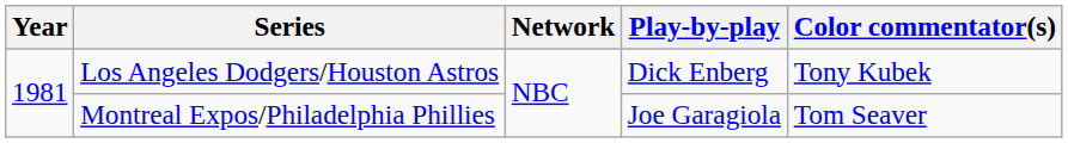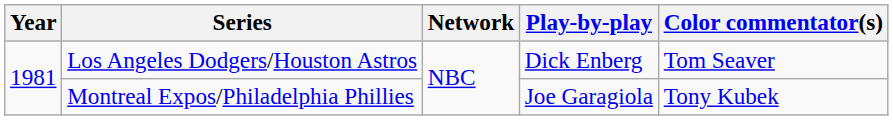Los Angeles Dodgers/Houston Astros | Color commentator(s): Tony Kubek -> Tom Seaver
Montreal Expos/Philadelphia Phillies | Color commentator(s): Tom Seaver -> Tony Kubek
